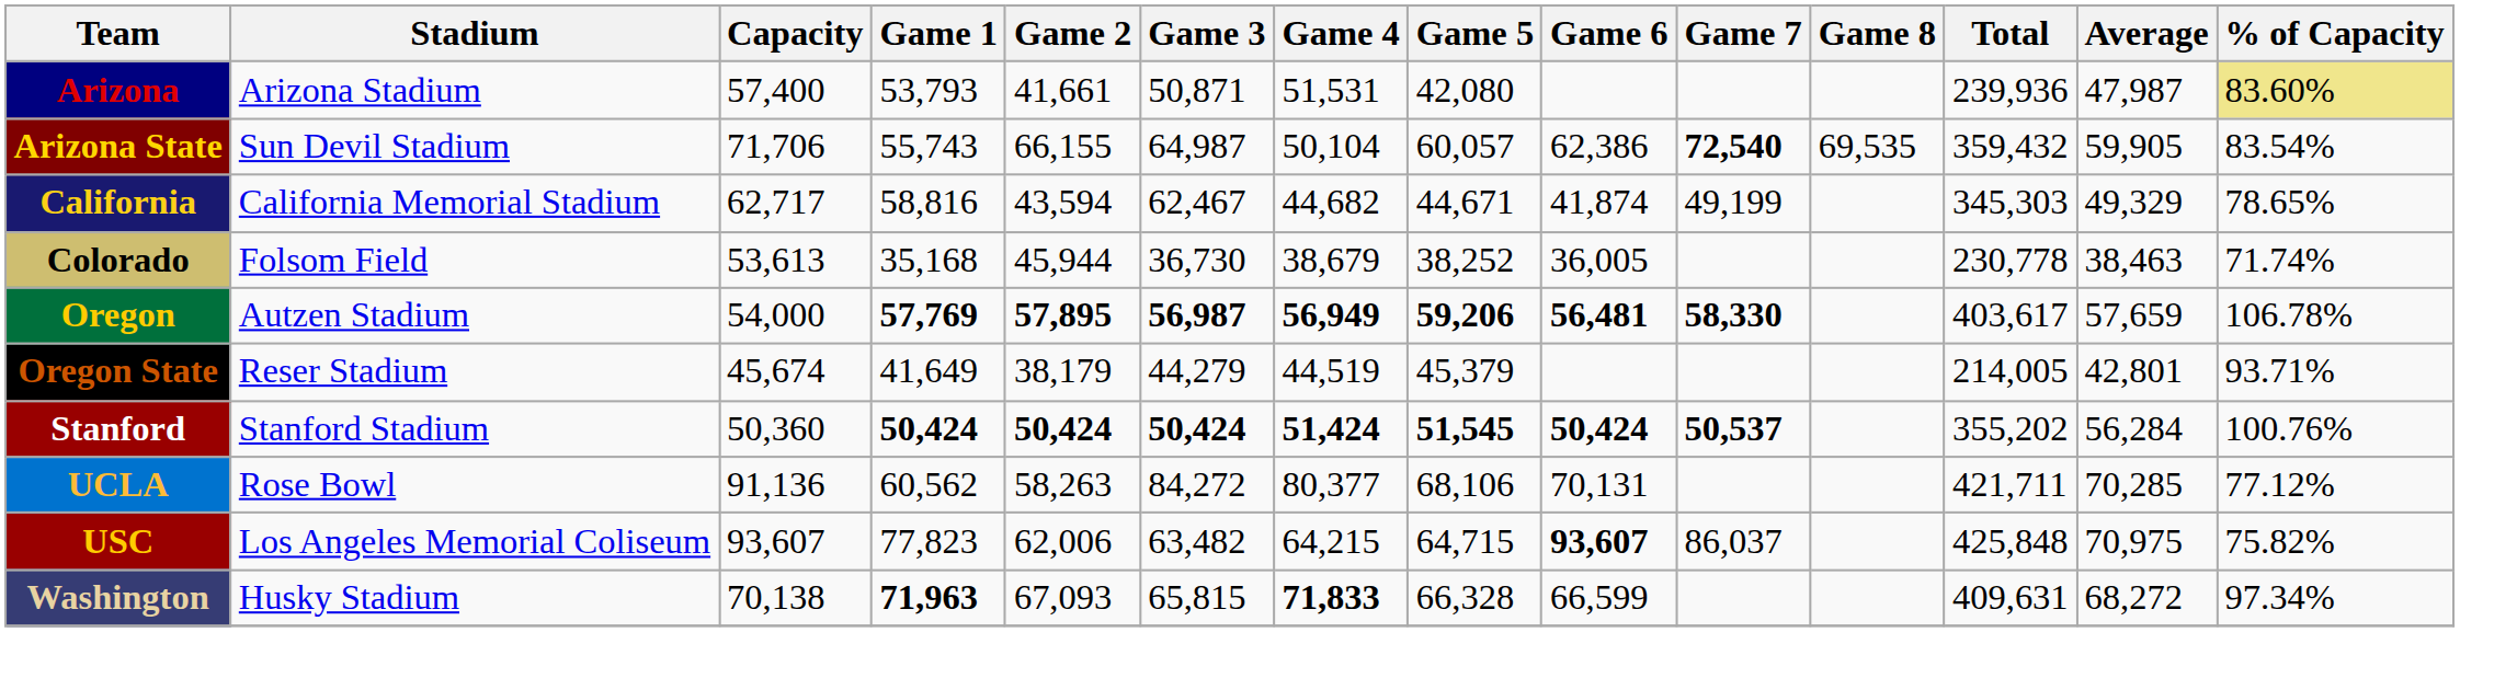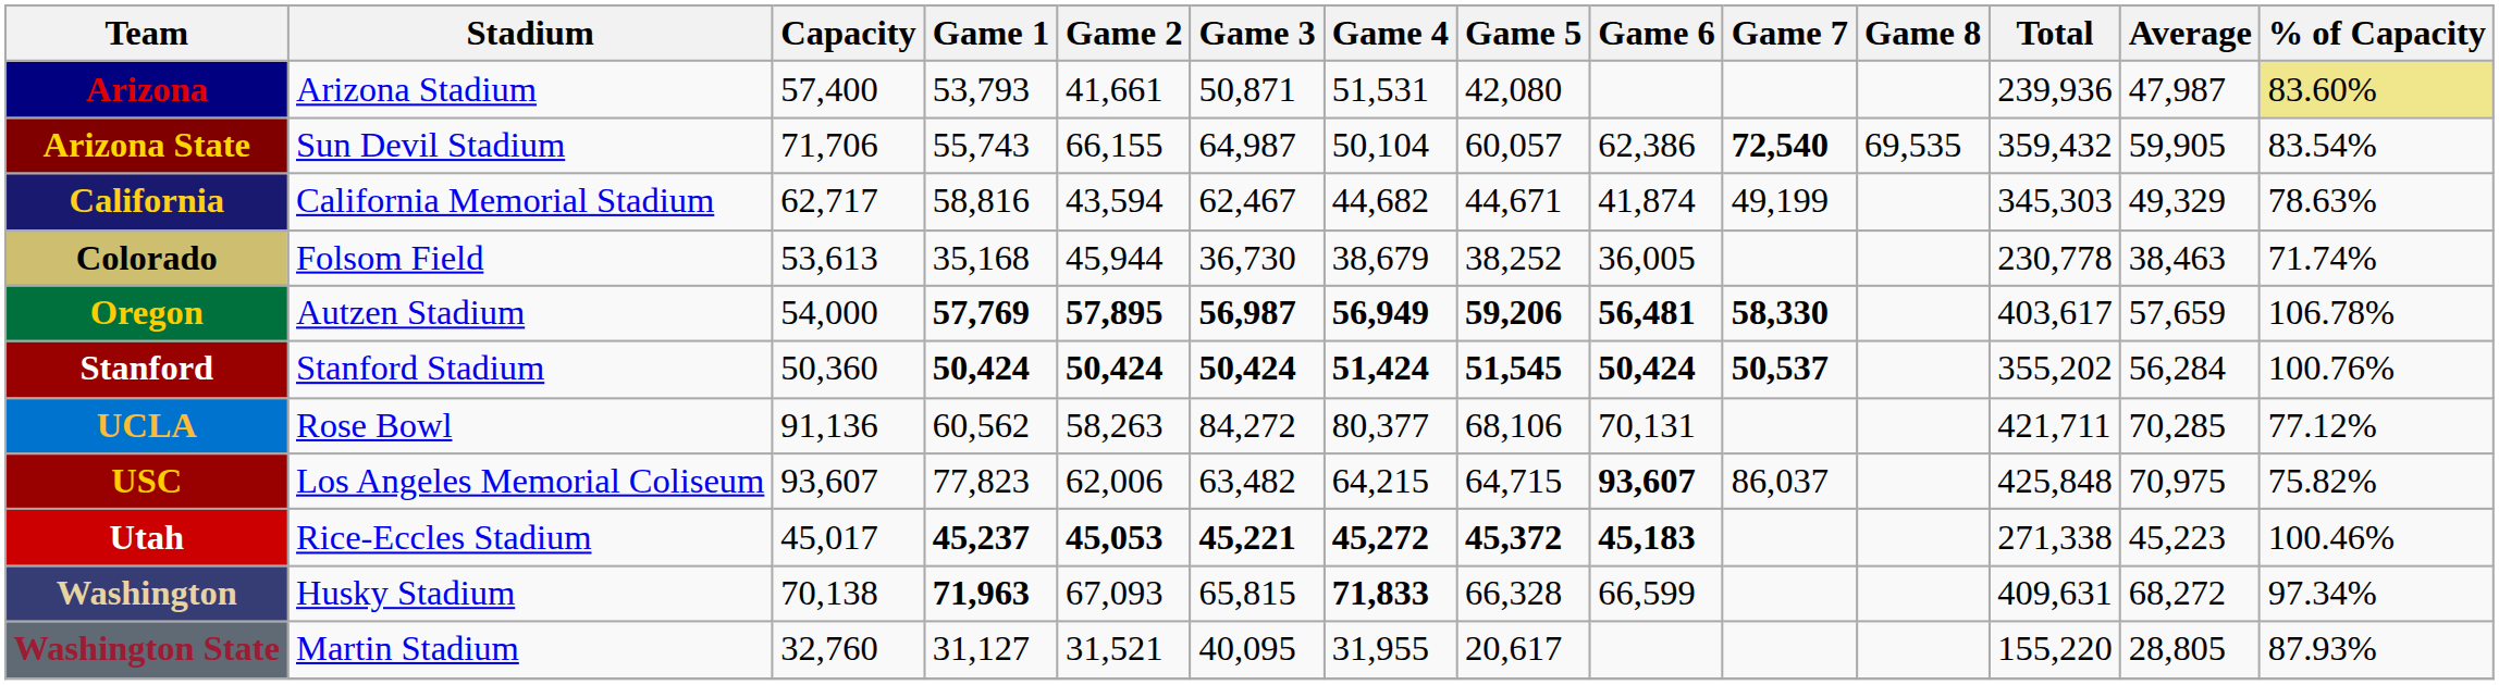California | % of Capacity: 78.65% -> 78.63%
- row: Oregon State | Reser Stadium | 45,674 | 41,649 | 38,179 | 44,279 | 44,519 | 45,379 | 214,005 | 42,801 | 93.71%
+ row: Utah | Rice-Eccles Stadium | 45,017 | 45,237 | 45,053 | 45,221 | 45,272 | 45,372 | 45,183 | 271,338 | 45,223 | 100.46%
+ row: Washington State | Martin Stadium | 32,760 | 31,127 | 31,521 | 40,095 | 31,955 | 20,617 | 155,220 | 28,805 | 87.93%
